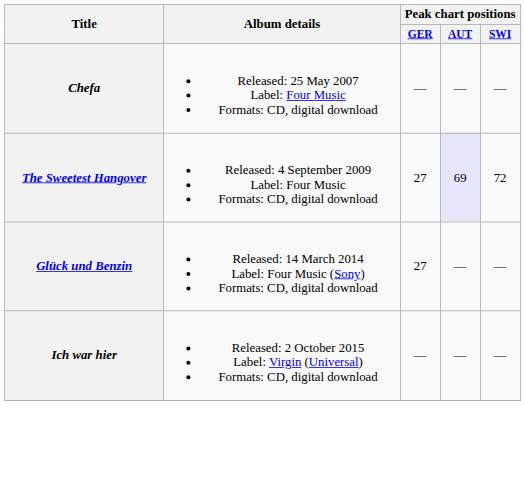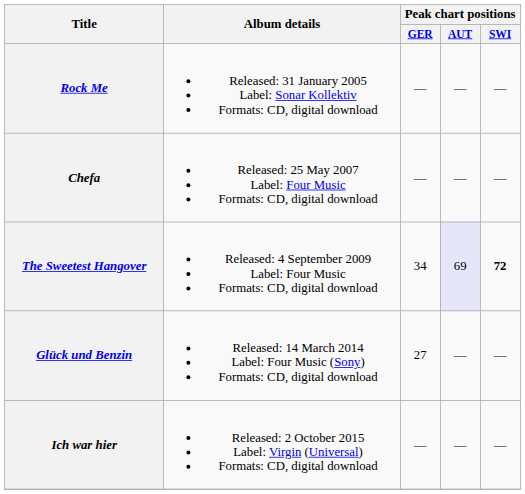+ row: Rock Me | Released: 31 January 2005 Label: Sonar Kollektiv Formats: CD, digital download | — | — | —
The Sweetest Hangover | Peak chart positions / GER: 27 -> 34
The Sweetest Hangover | Peak chart positions / SWI: normal -> bold
